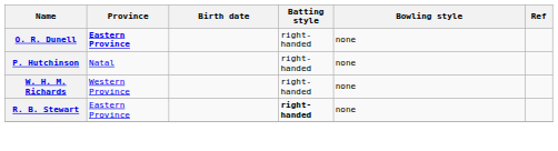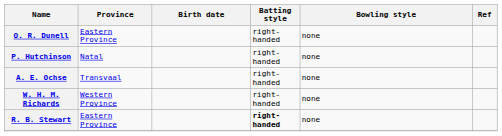O. R. Dunell | Province: bold -> normal
+ row: A. E. Ochse | Transvaal | right-handed | none
